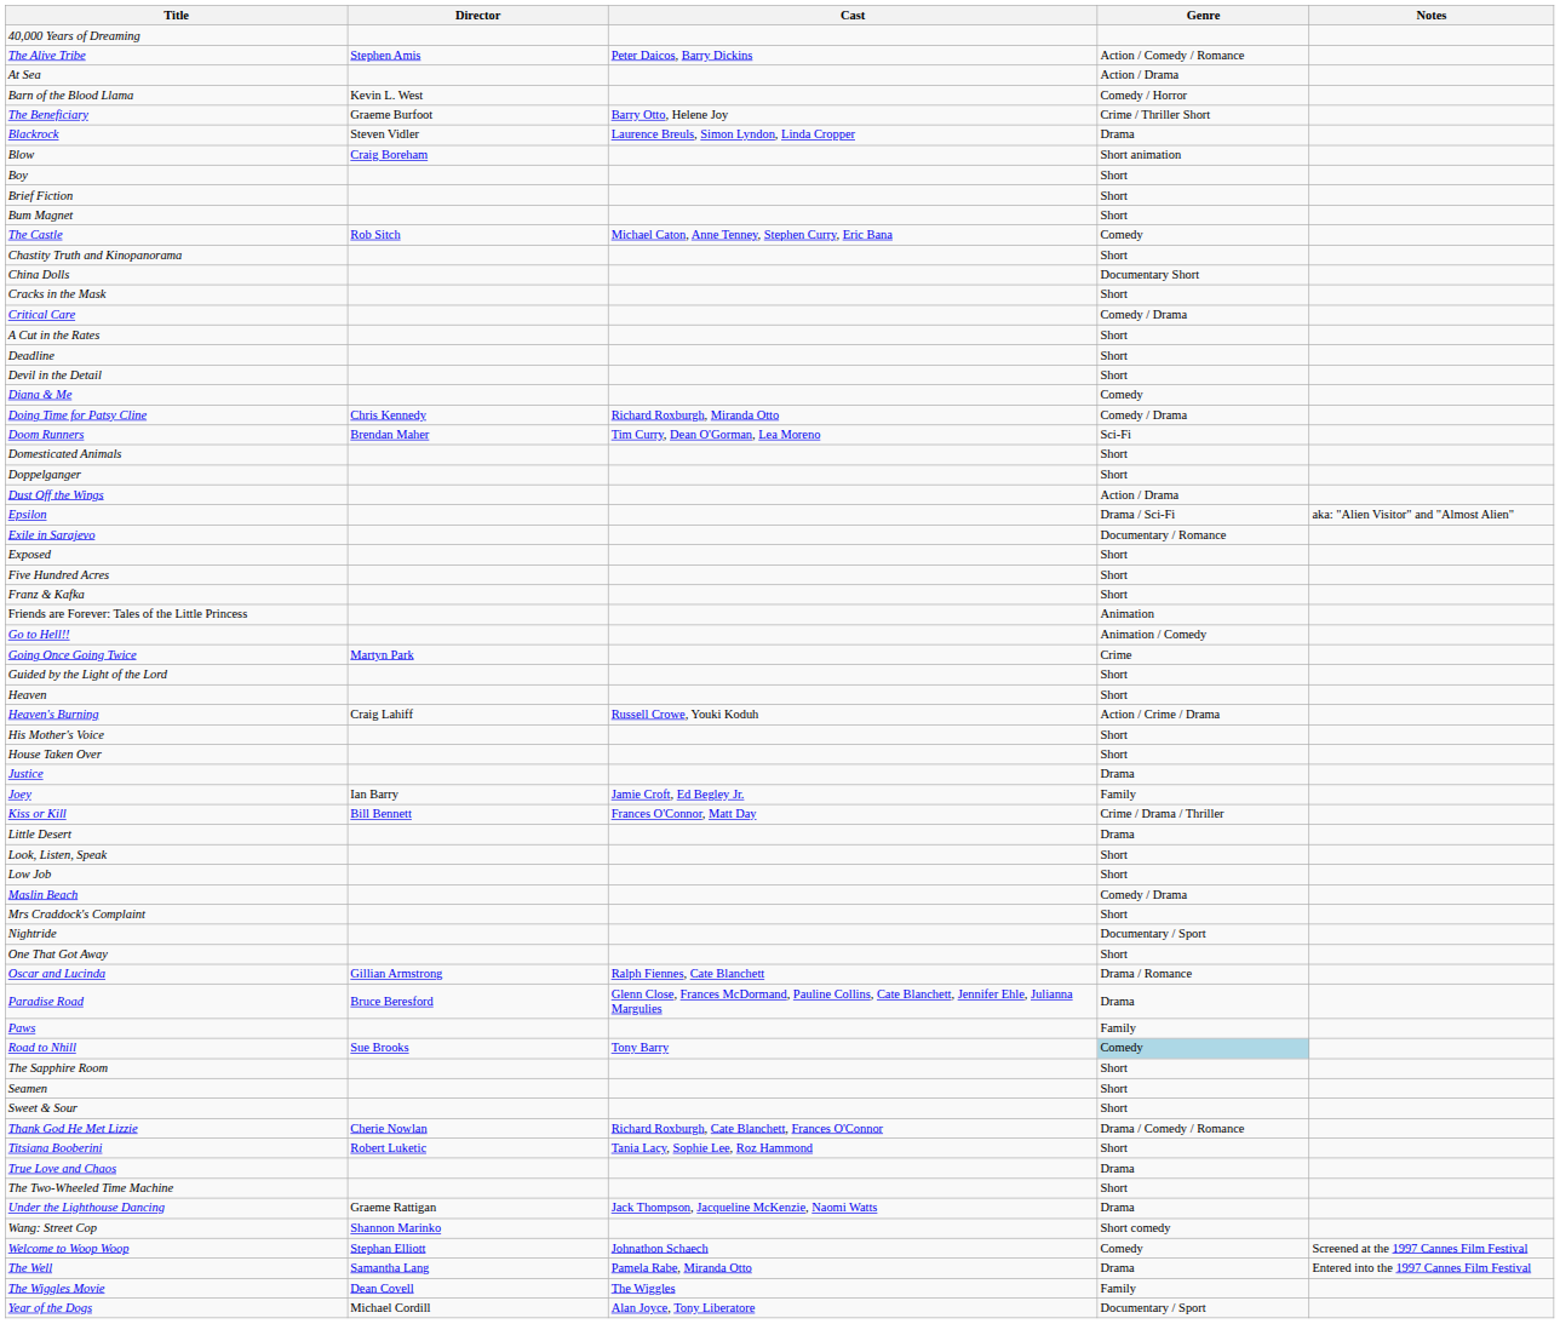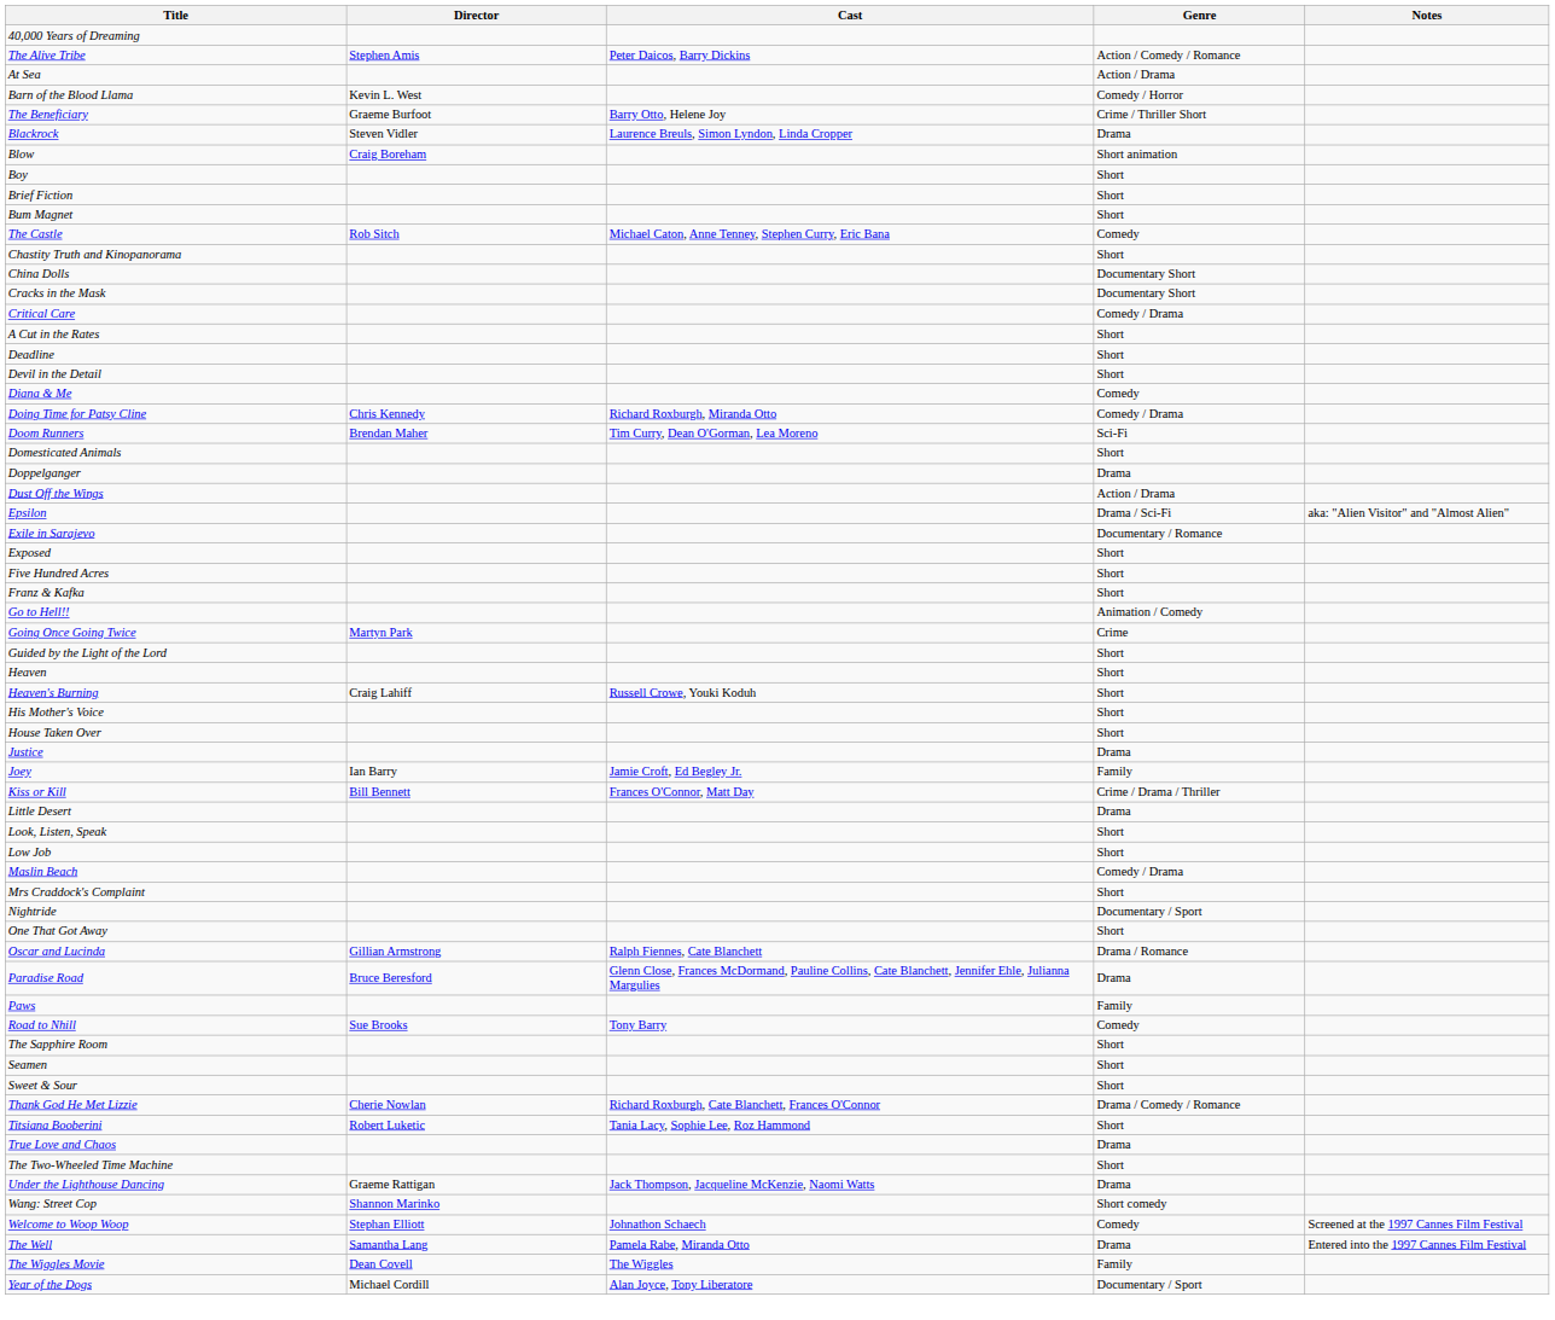Cracks in the Mask | Genre: Short -> Documentary Short
Doppelganger | Genre: Short -> Drama
- row: Friends are Forever: Tales of the Little Princess | Animation
Heaven's Burning | Genre: Action / Crime / Drama -> Short
Road to Nhill | Genre: lightblue background -> no background
